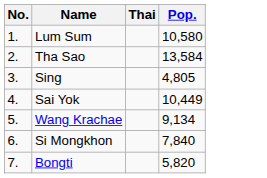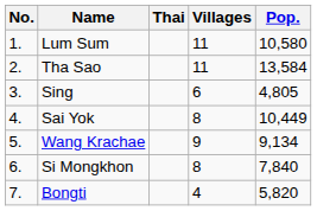+ column: Villages | 11 | 11 | 6 | 8 | 9 | 8 | 4
